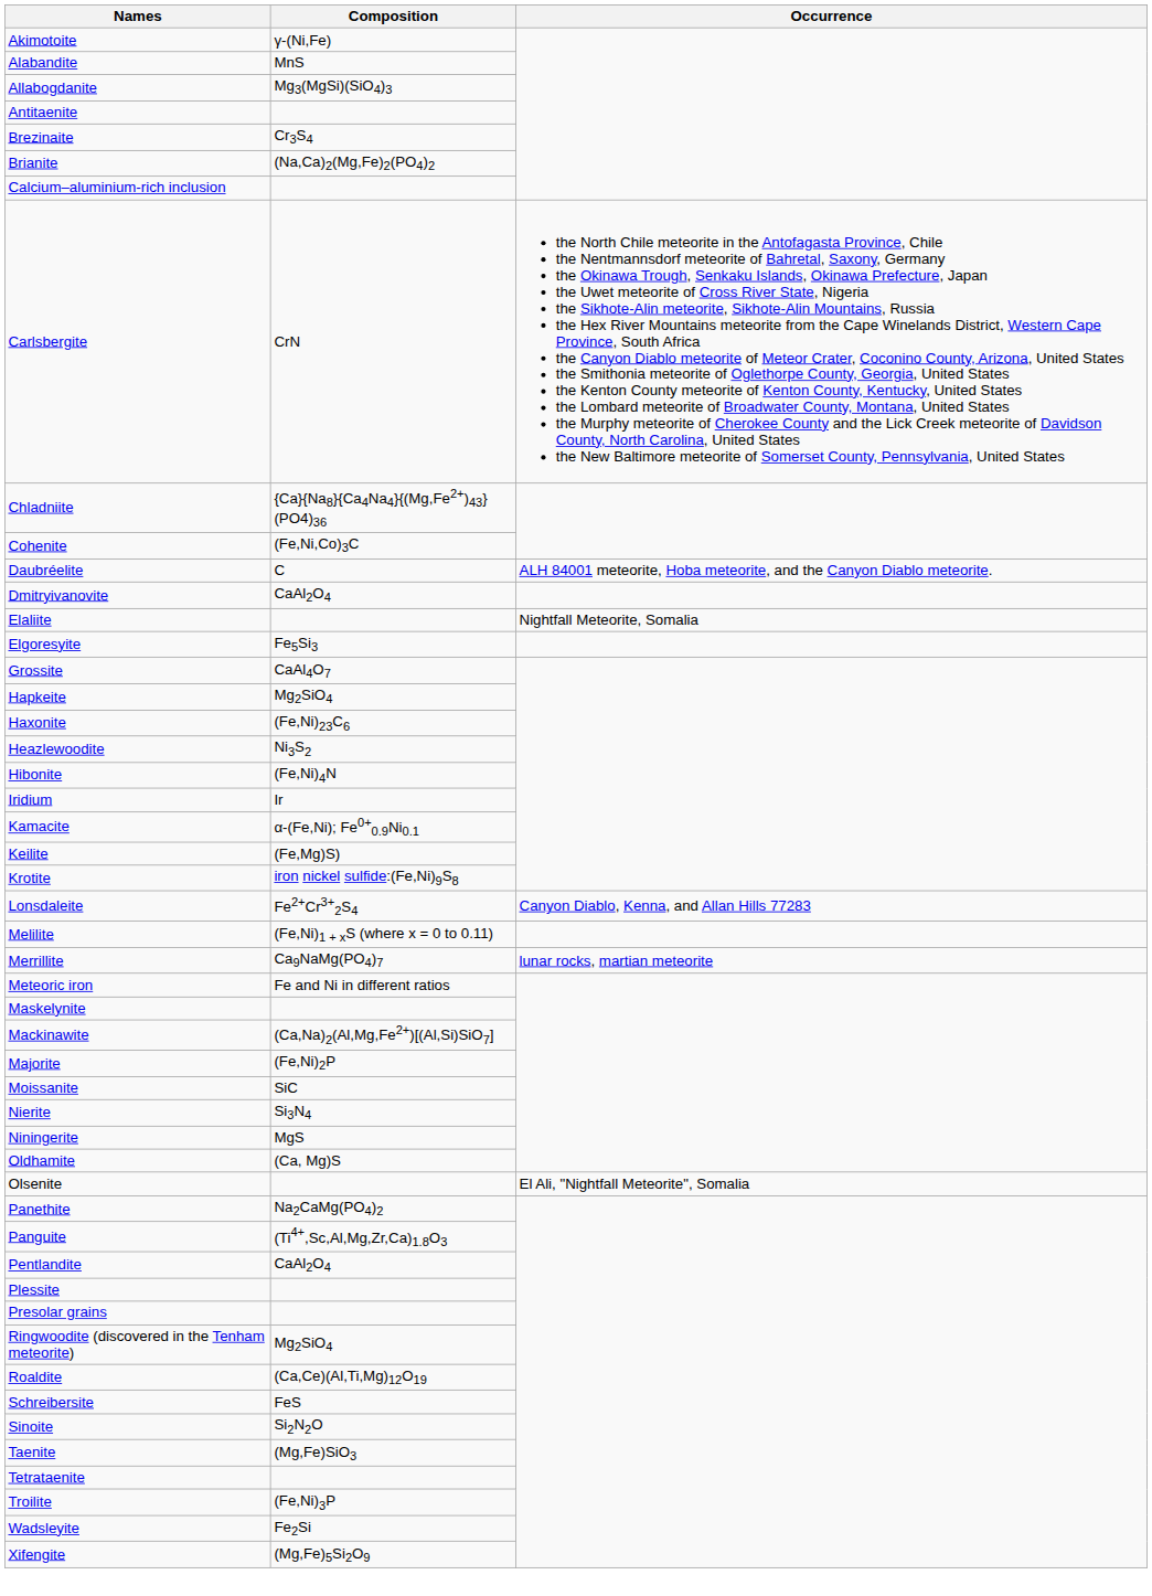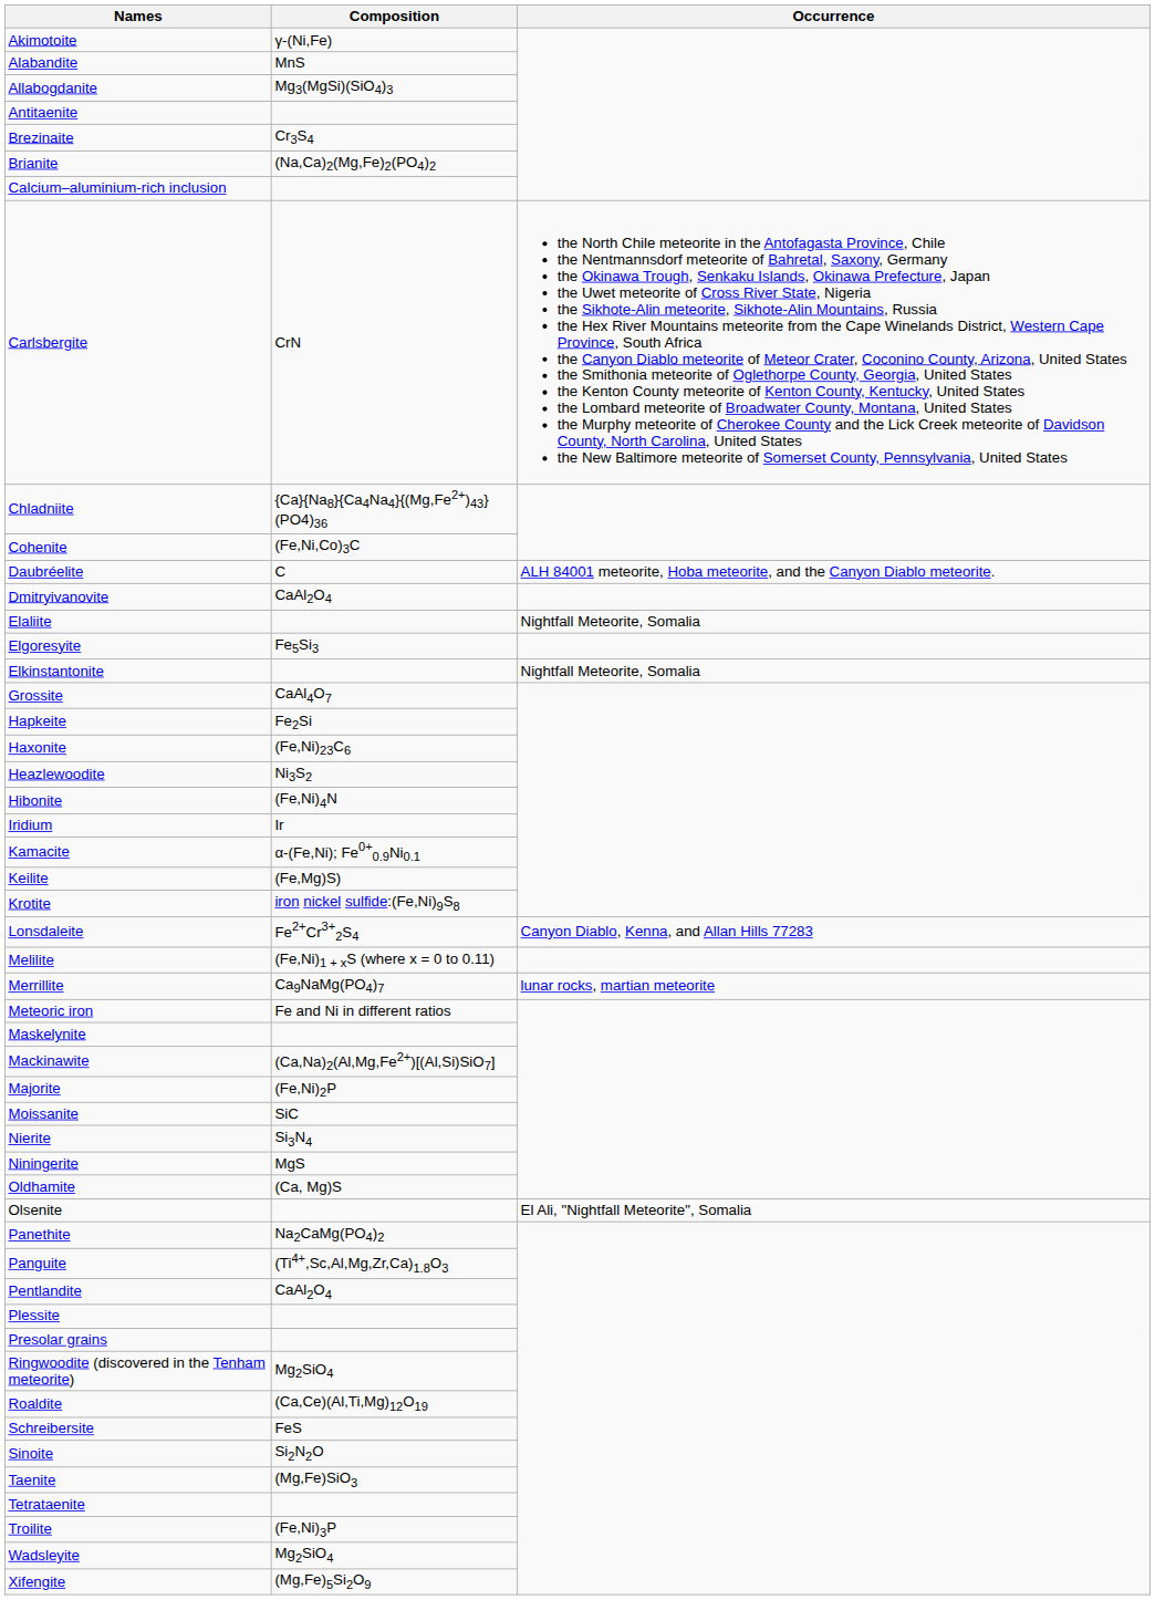+ row: Elkinstantonite | Nightfall Meteorite, Somalia
Hapkeite | Composition: Mg2SiO4 -> Fe2Si
Wadsleyite | Composition: Fe2Si -> Mg2SiO4
